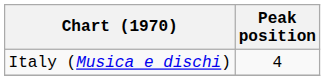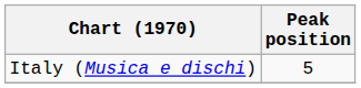Italy (Musica e dischi) | Peak position: 4 -> 5
